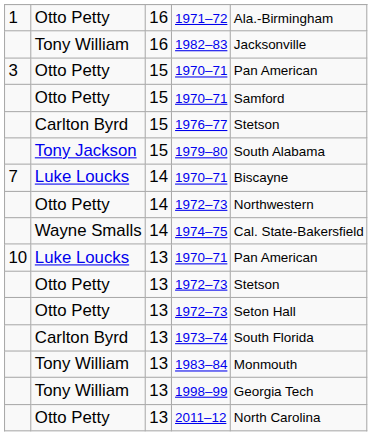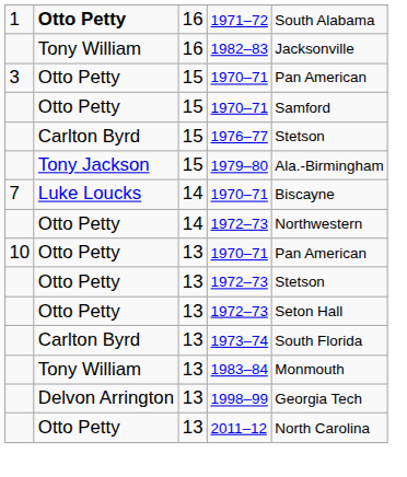1971–72 | column 2: normal -> bold
1971–72 | column 5: Ala.-Birmingham -> South Alabama
1979–80 | column 5: South Alabama -> Ala.-Birmingham
- row: Wayne Smalls | 14 | 1974–75 | Cal. State-Bakersfield
10 / 1970–71 | column 2: Luke Loucks -> Otto Petty
1998–99 | column 2: Tony William -> Delvon Arrington
